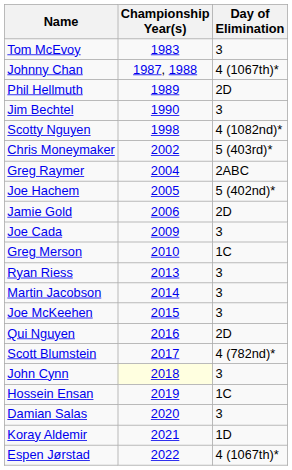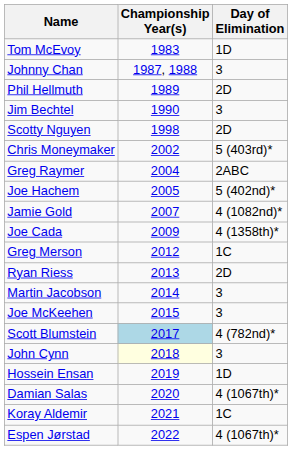Tom McEvoy | Day of Elimination: 3 -> 1D
Johnny Chan | Day of Elimination: 4 (1067th)* -> 3
Scotty Nguyen | Day of Elimination: 4 (1082nd)* -> 2D
Jamie Gold | Championship Year(s): 2006 -> 2007
Jamie Gold | Day of Elimination: 2D -> 4 (1082nd)*
Joe Cada | Day of Elimination: 3 -> 4 (1358th)*
Greg Merson | Championship Year(s): 2010 -> 2012
Ryan Riess | Day of Elimination: 3 -> 2D
- row: Qui Nguyen | 2016 | 2D
Scott Blumstein | Championship Year(s): no background -> lightblue background
Hossein Ensan | Day of Elimination: 1C -> 1D
Damian Salas | Day of Elimination: 3 -> 4 (1067th)*
Koray Aldemir | Day of Elimination: 1D -> 1C
